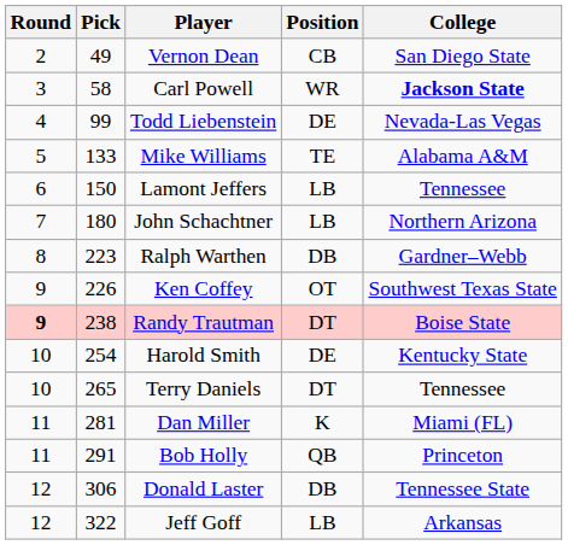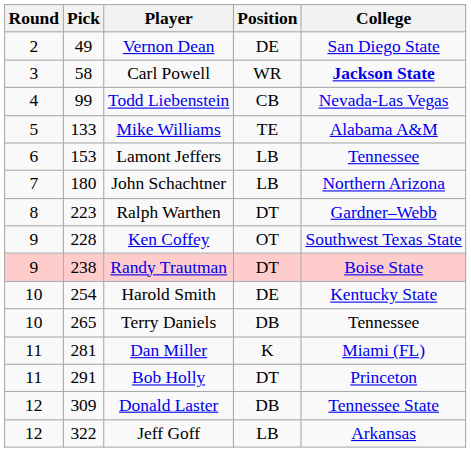Vernon Dean | Position: CB -> DE
Todd Liebenstein | Position: DE -> CB
Lamont Jeffers | Pick: 150 -> 153
Ralph Warthen | Position: DB -> DT
Ken Coffey | Pick: 226 -> 228
Randy Trautman | Round: bold -> normal
Terry Daniels | Position: DT -> DB
Bob Holly | Position: QB -> DT
Donald Laster | Pick: 306 -> 309
